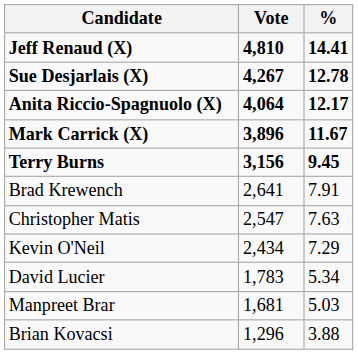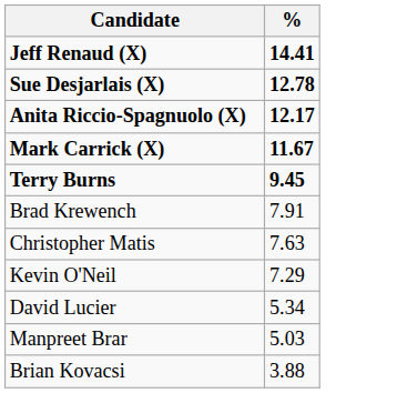- column: Vote | 4,810 | 4,267 | 4,064 | 3,896 | 3,156 | 2,641 | 2,547 | 2,434 | 1,783 | 1,681 | 1,296
